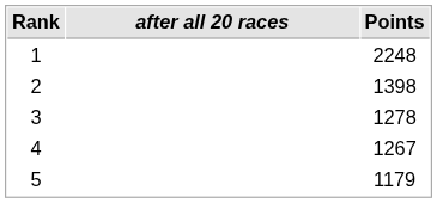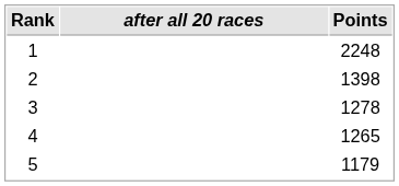4 | Points: 1267 -> 1265
